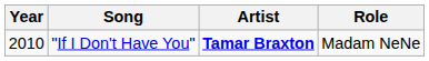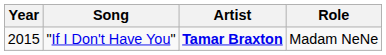"If I Don't Have You" | Year: 2010 -> 2015
